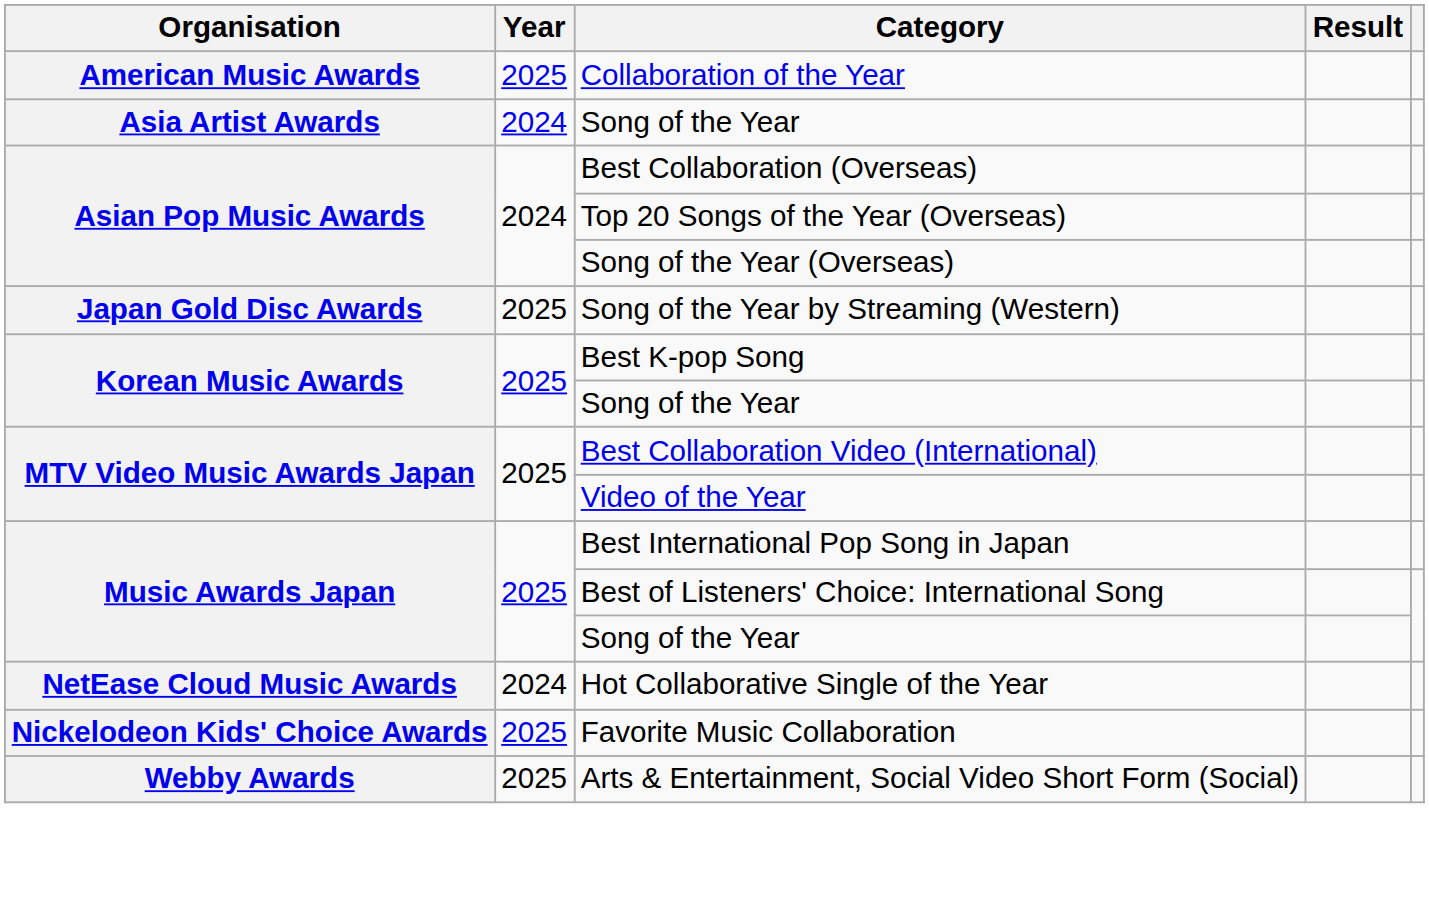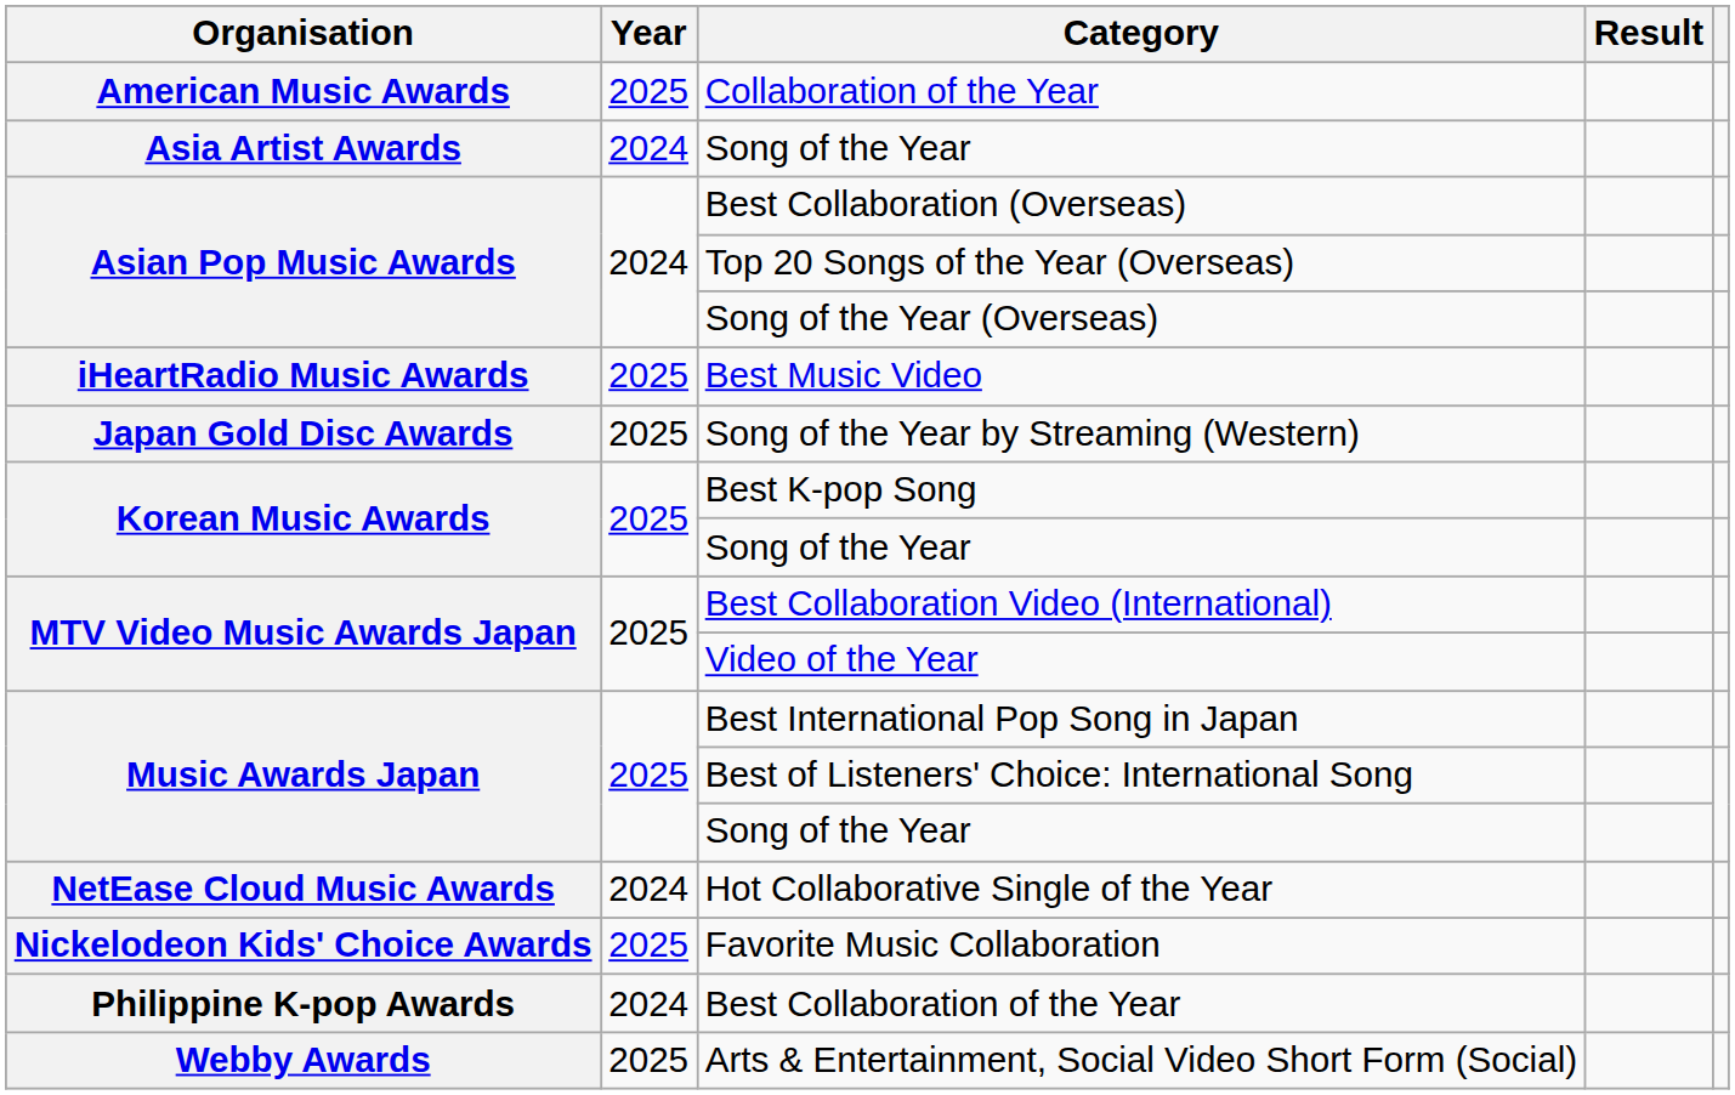+ row: iHeartRadio Music Awards | 2025 | Best Music Video
+ row: Philippine K-pop Awards | 2024 | Best Collaboration of the Year
